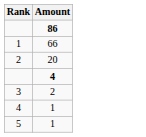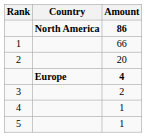+ column: Country | North America | Europe
